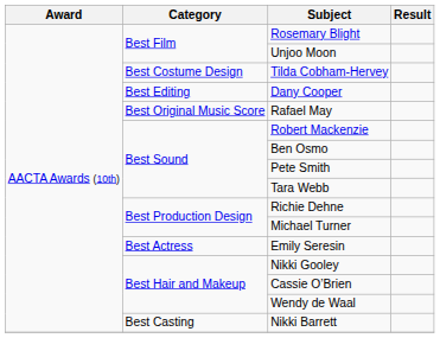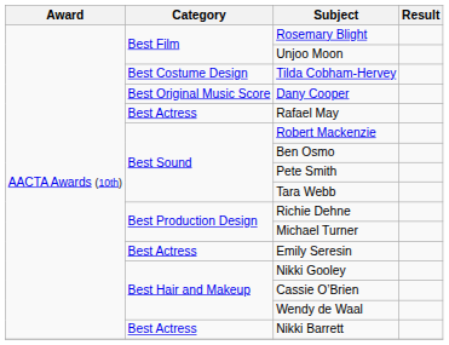Dany Cooper | Category: Best Editing -> Best Original Music Score
Rafael May | Category: Best Original Music Score -> Best Actress
Nikki Barrett | Category: Best Casting -> Best Actress
